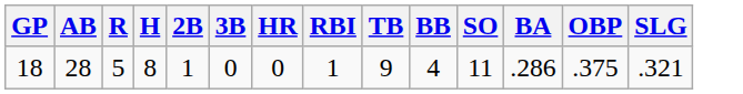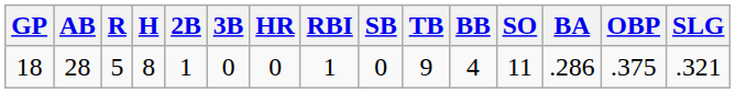+ column: SB | 0
